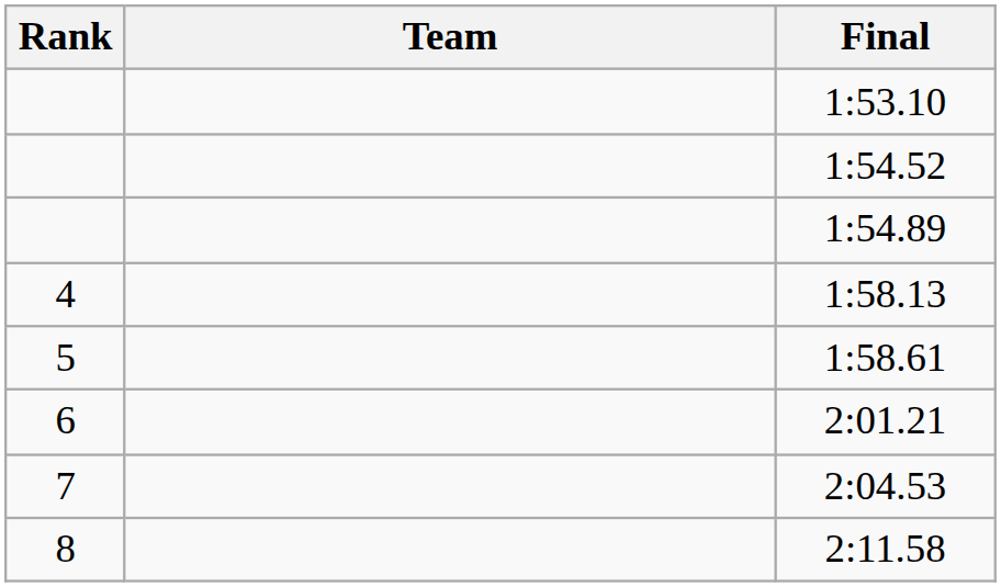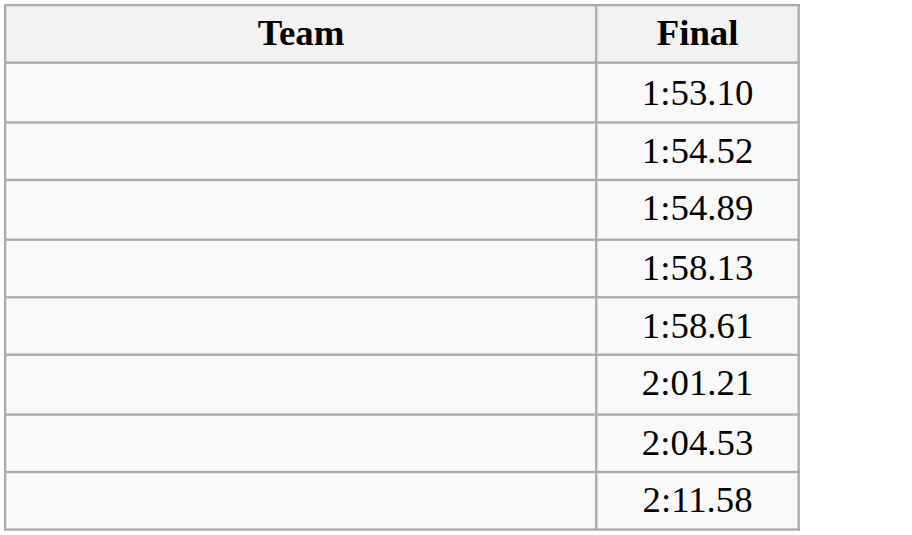- column: Rank | 4 | 5 | 6 | 7 | 8
